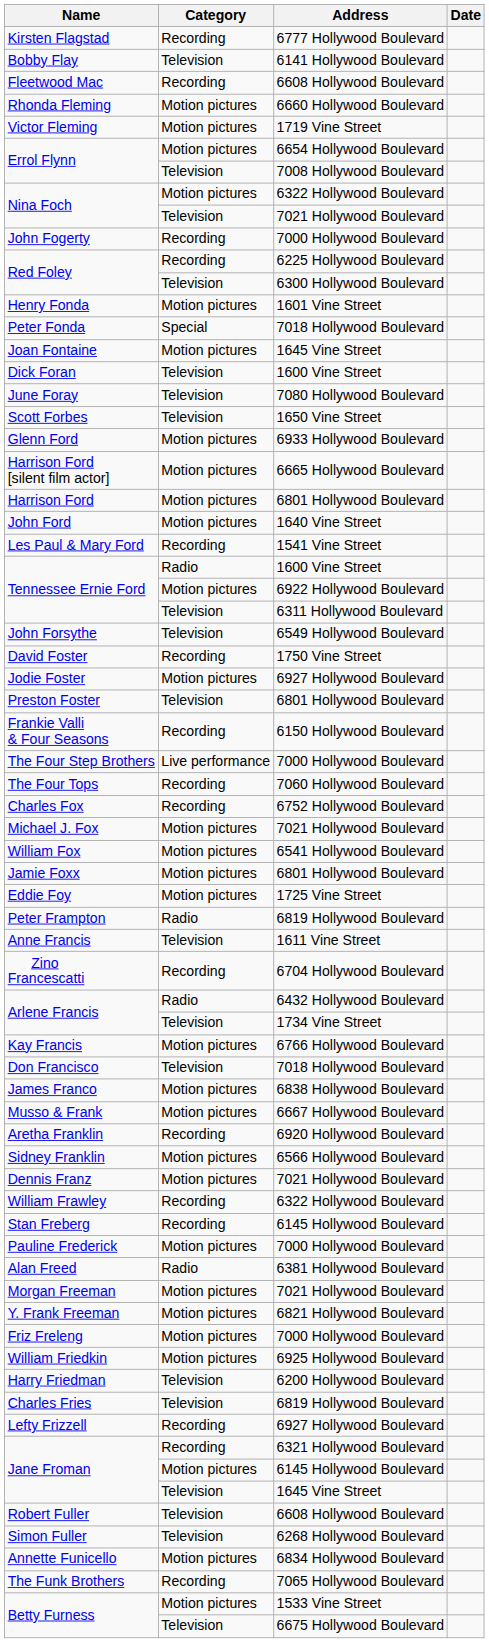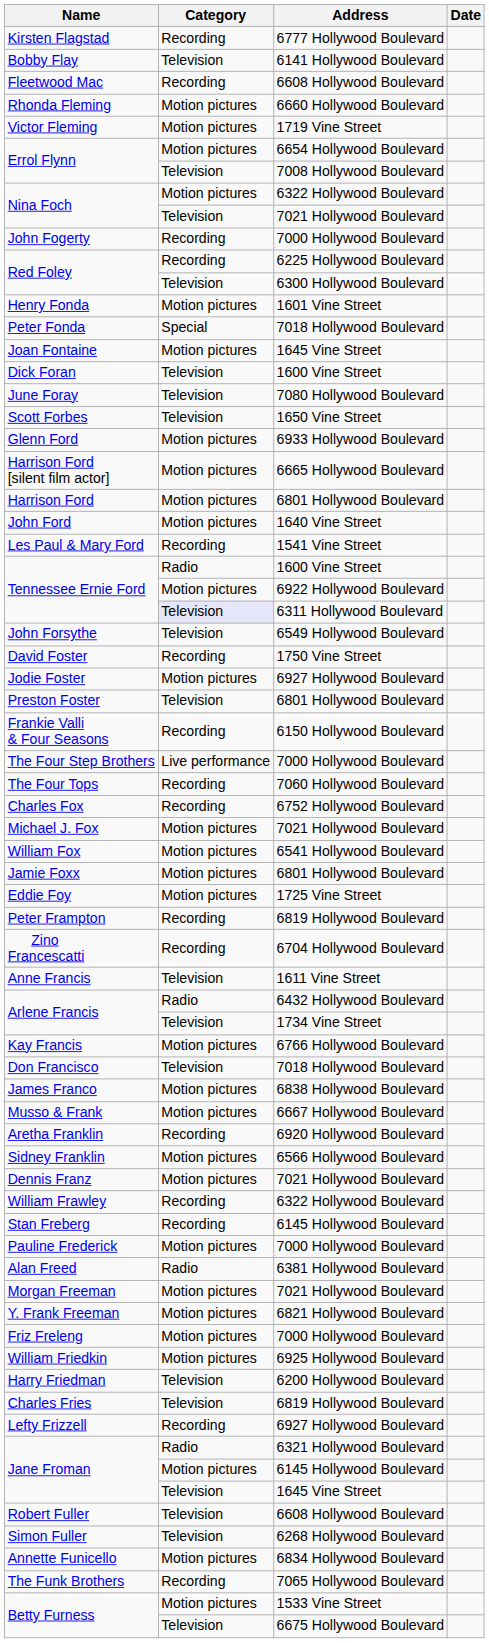Tennessee Ernie Ford / 6311 Hollywood Boulevard | Category: no background -> lavender background
Peter Frampton | Category: Radio -> Recording
rows swapped: Zino Francescatti <-> Anne Francis
Jane Froman / 6321 Hollywood Boulevard | Category: Recording -> Radio
